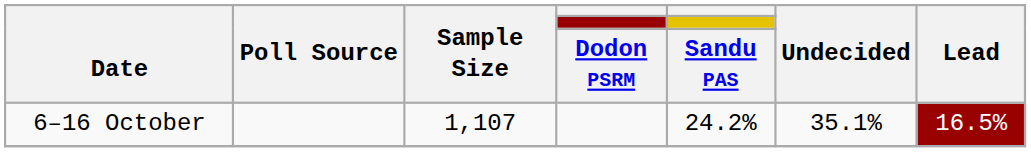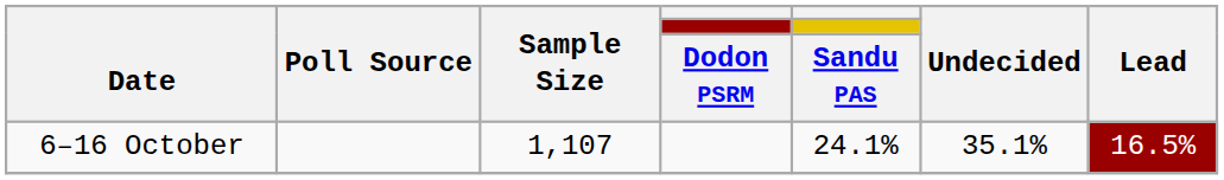6–16 October | Sandu PAS: 24.2% -> 24.1%
